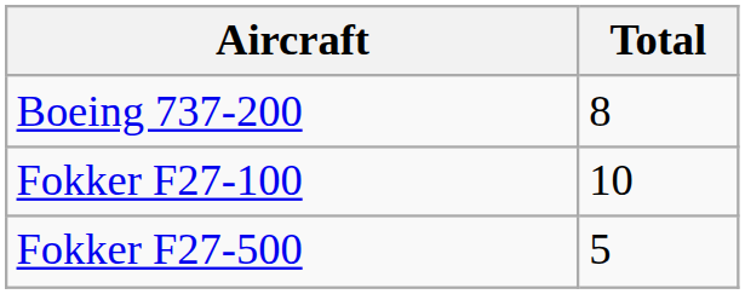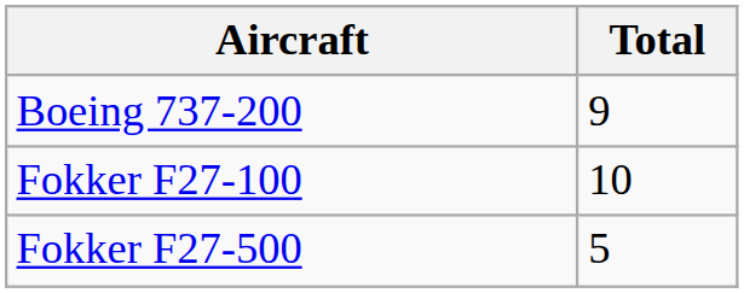Boeing 737-200 | Total: 8 -> 9
